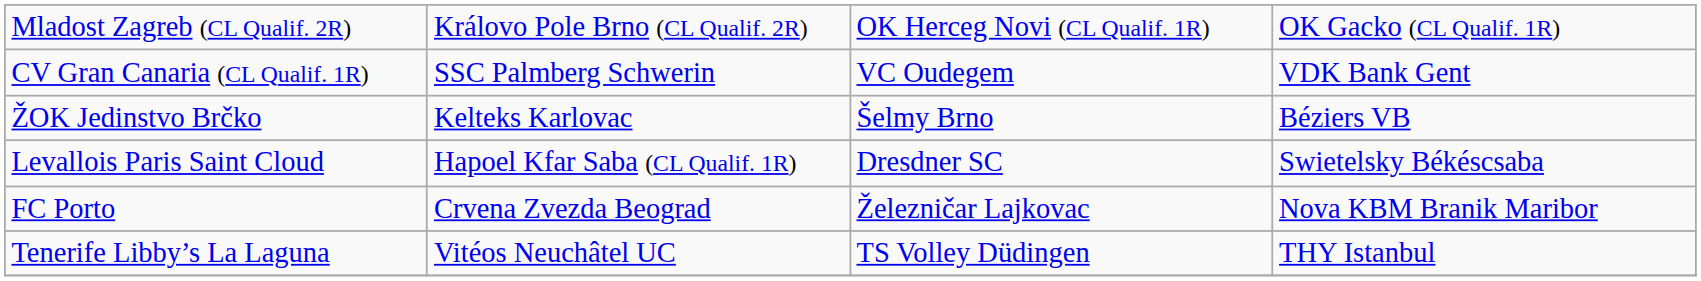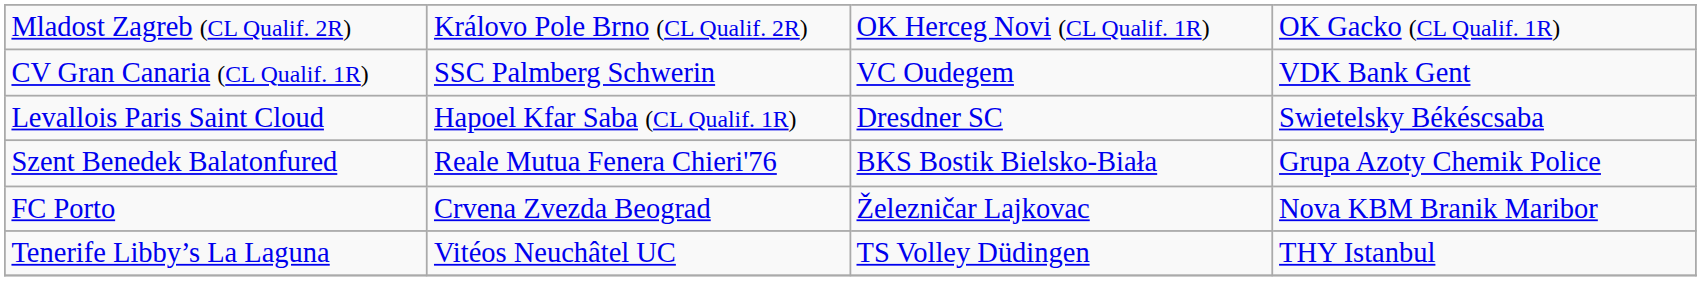- row: ŽOK Jedinstvo Brčko | Kelteks Karlovac | Šelmy Brno | Béziers VB
+ row: Szent Benedek Balatonfured | Reale Mutua Fenera Chieri'76 | BKS Bostik Bielsko-Biała | Grupa Azoty Chemik Police
